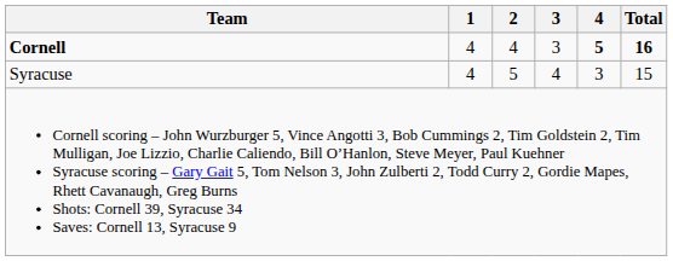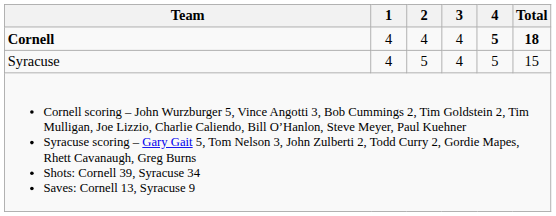Cornell | 3: 3 -> 4
Cornell | Total: 16 -> 18
Syracuse | 4: 3 -> 5
